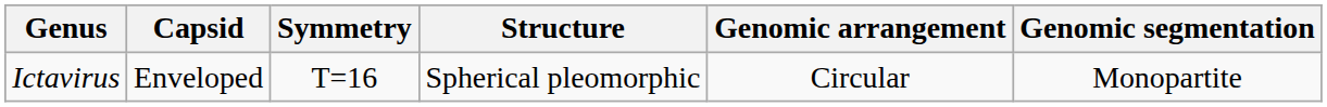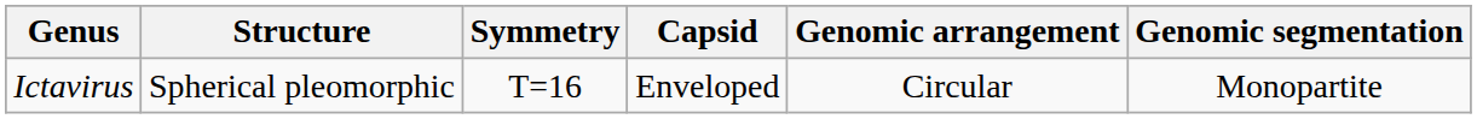columns swapped: Structure <-> Capsid
